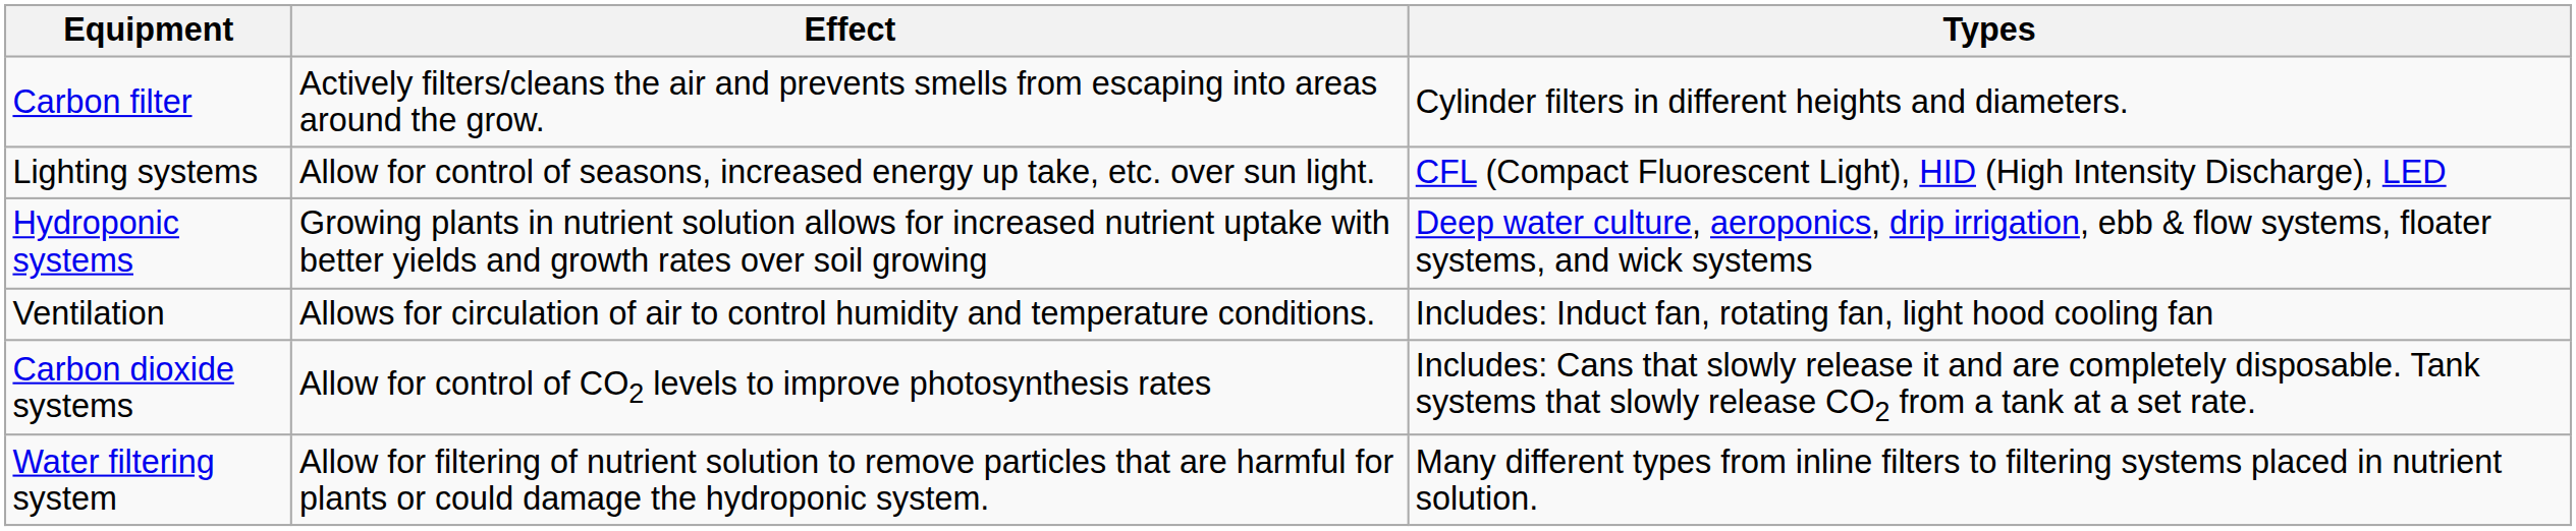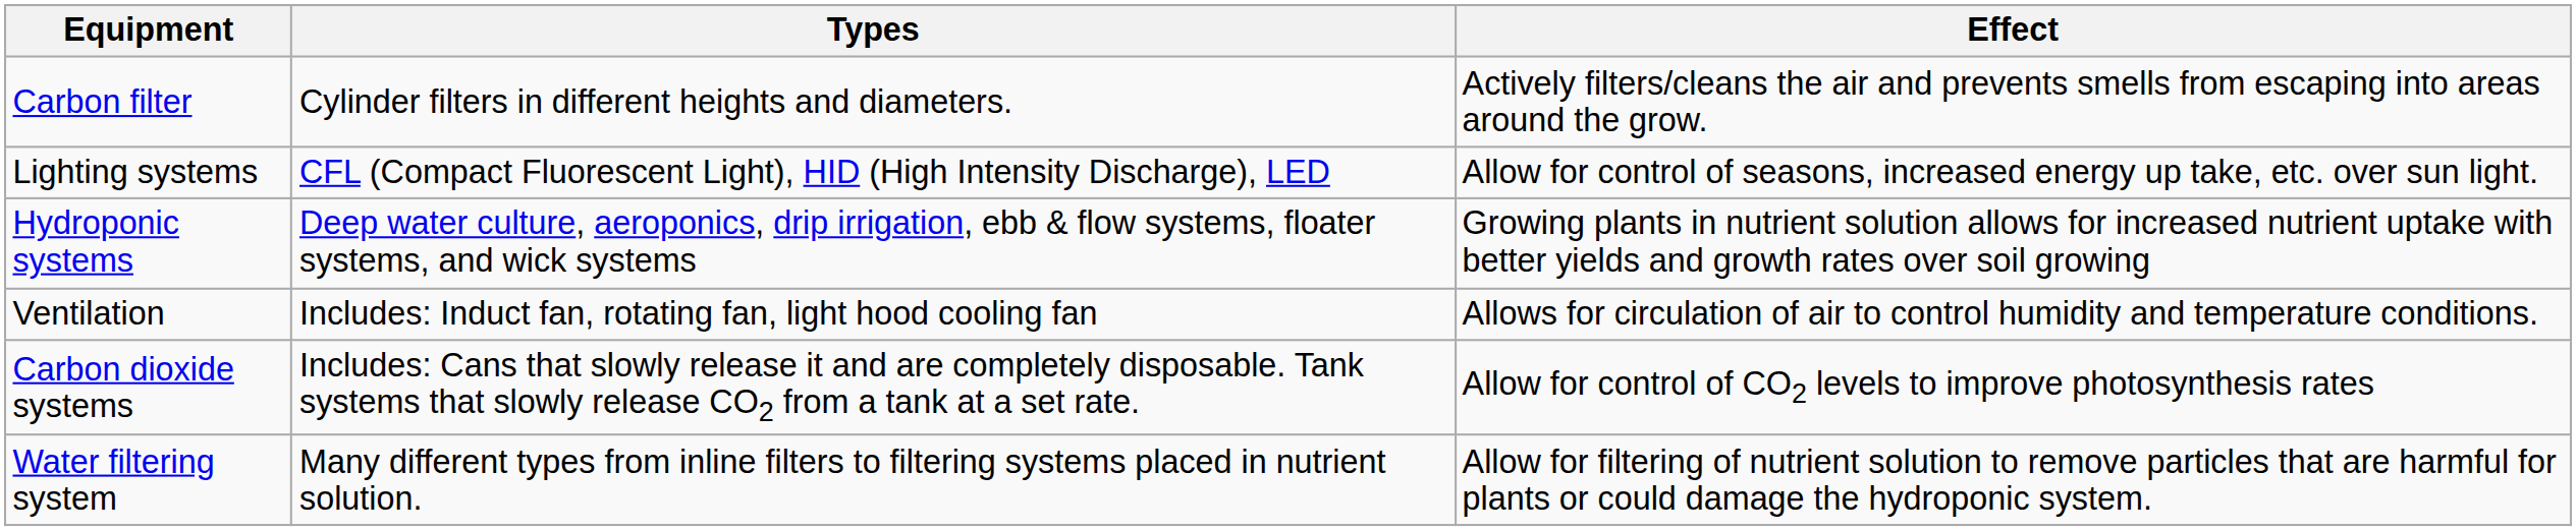columns swapped: Effect <-> Types
